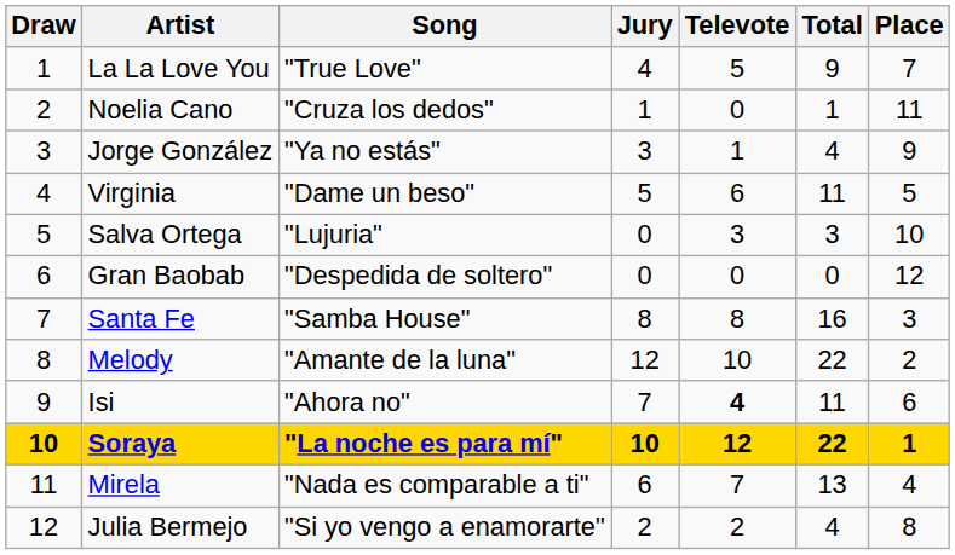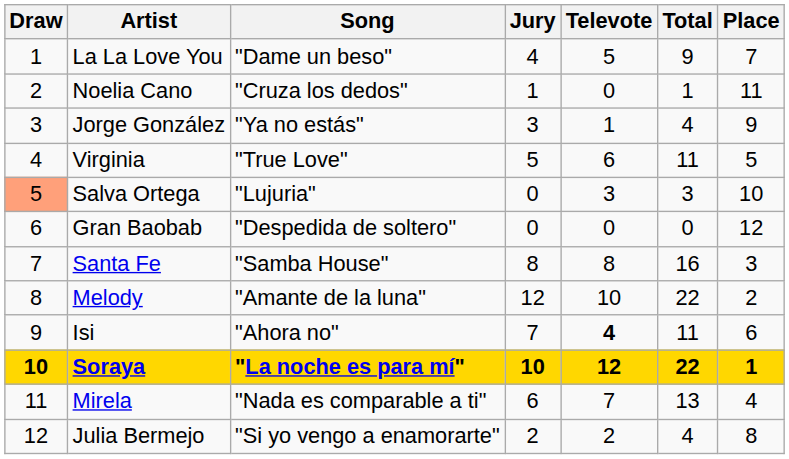La La Love You | Song: "True Love" -> "Dame un beso"
Virginia | Song: "Dame un beso" -> "True Love"
Salva Ortega | Draw: no background -> lightsalmon background
